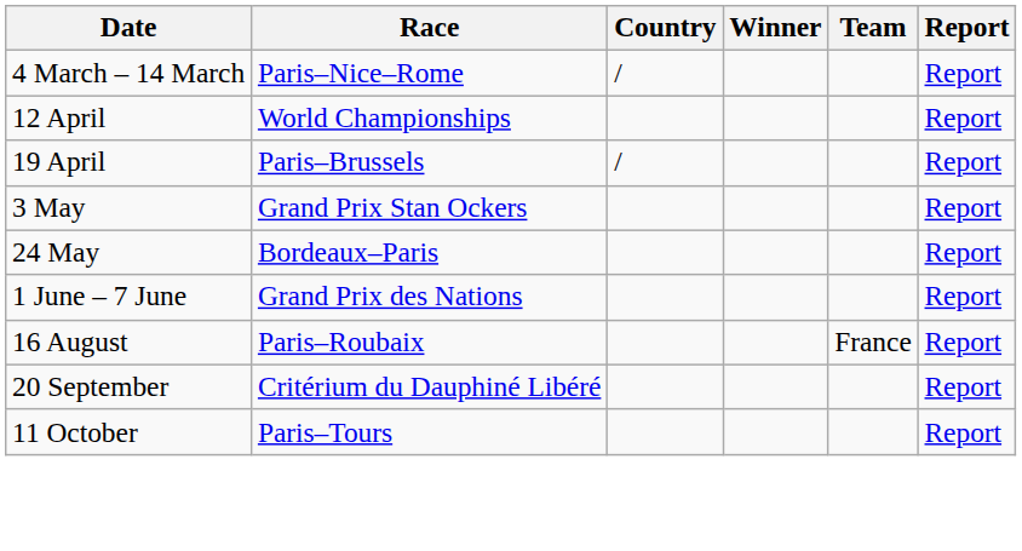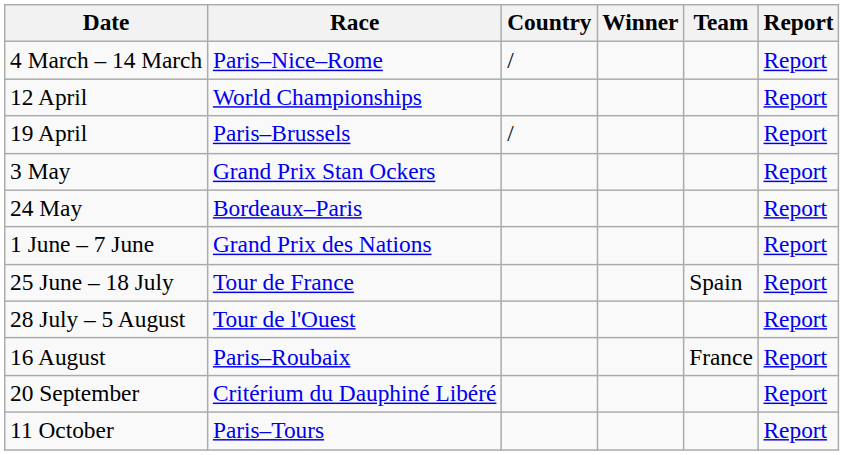+ row: 25 June – 18 July | Tour de France | Spain | Report
+ row: 28 July – 5 August | Tour de l'Ouest | Report
